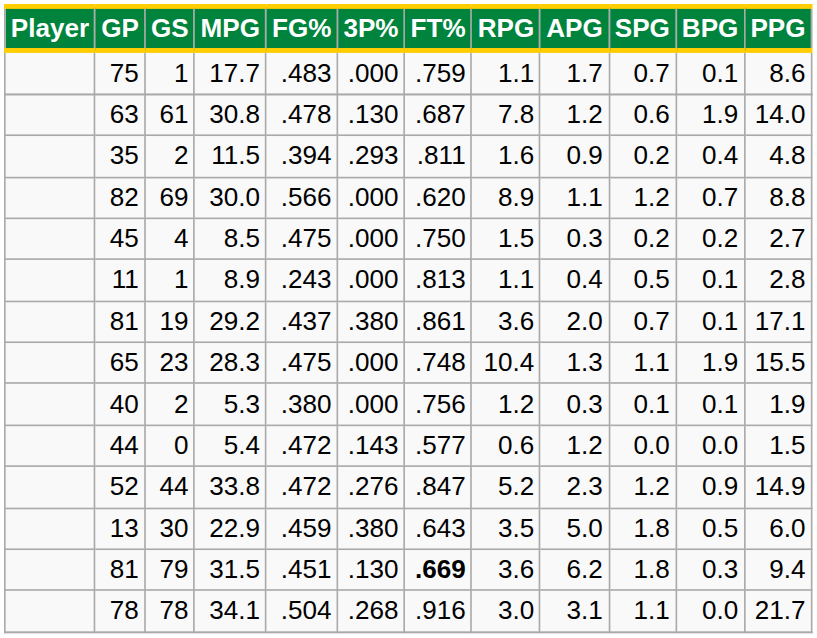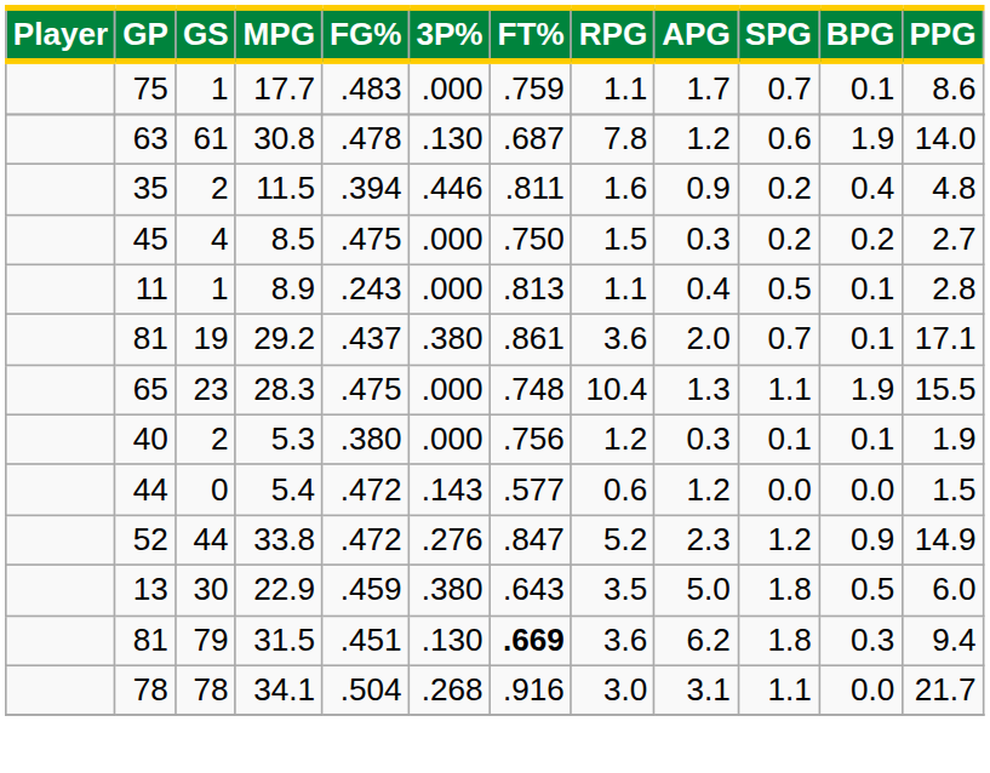11.5 | 3P%: .293 -> .446
- row: 82 | 69 | 30.0 | .566 | .000 | .620 | 8.9 | 1.1 | 1.2 | 0.7 | 8.8
